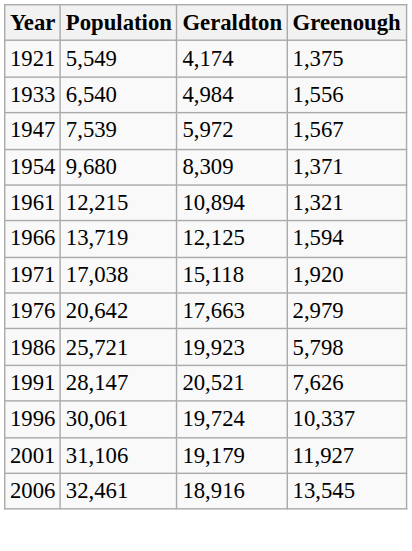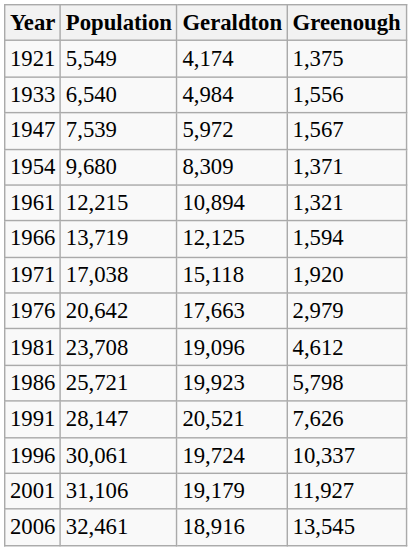+ row: 1981 | 23,708 | 19,096 | 4,612
